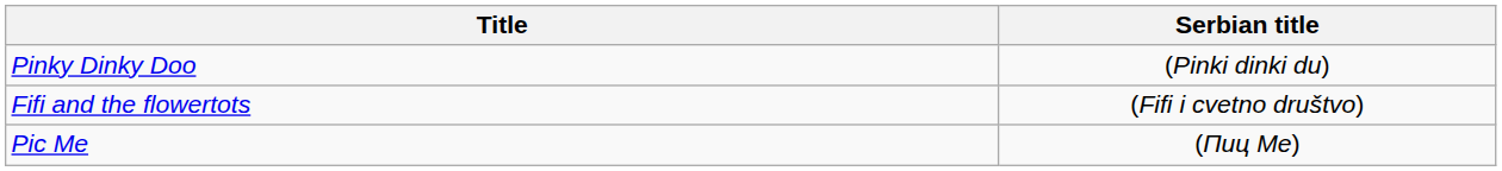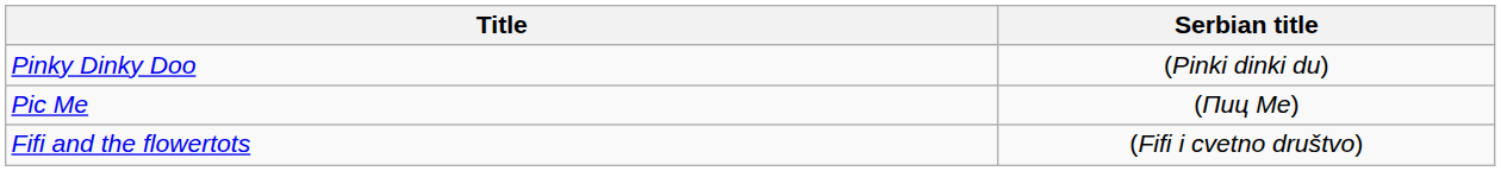rows swapped: Fifi and the flowertots <-> Pic Me
